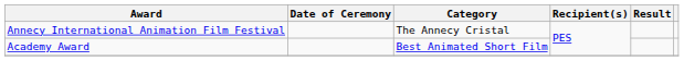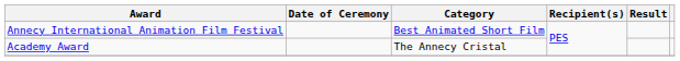Annecy International Animation Film Festival | Category: The Annecy Cristal -> Best Animated Short Film
Academy Award | Category: Best Animated Short Film -> The Annecy Cristal
